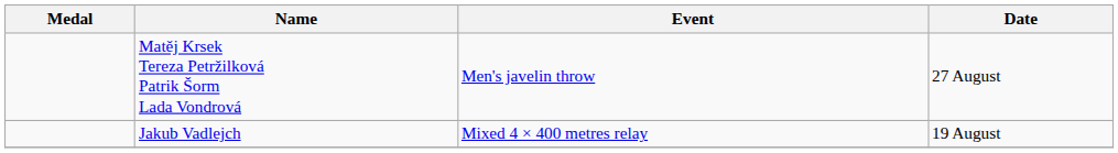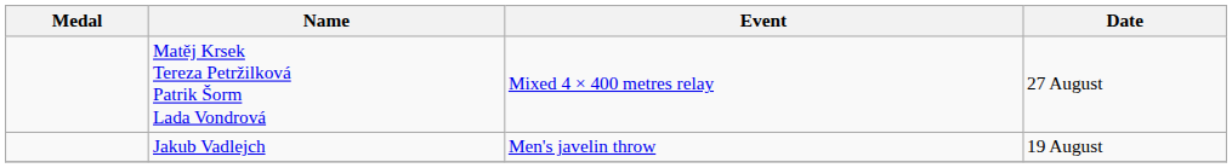Matěj Krsek Tereza Petržilková Patrik Šorm Lada Vondrová | Event: Men's javelin throw -> Mixed 4 × 400 metres relay
Jakub Vadlejch | Event: Mixed 4 × 400 metres relay -> Men's javelin throw
